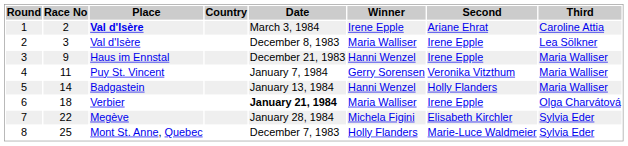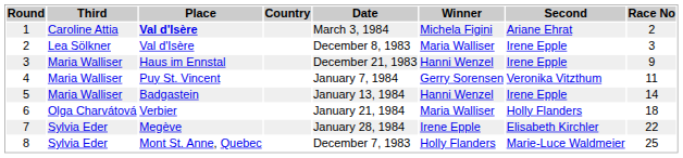columns swapped: Race No <-> Third
1 | Winner: Irene Epple -> Michela Figini
5 | Second: Holly Flanders -> Irene Epple
6 | Date: bold -> normal
6 | Second: Irene Epple -> Holly Flanders
7 | Winner: Michela Figini -> Irene Epple
